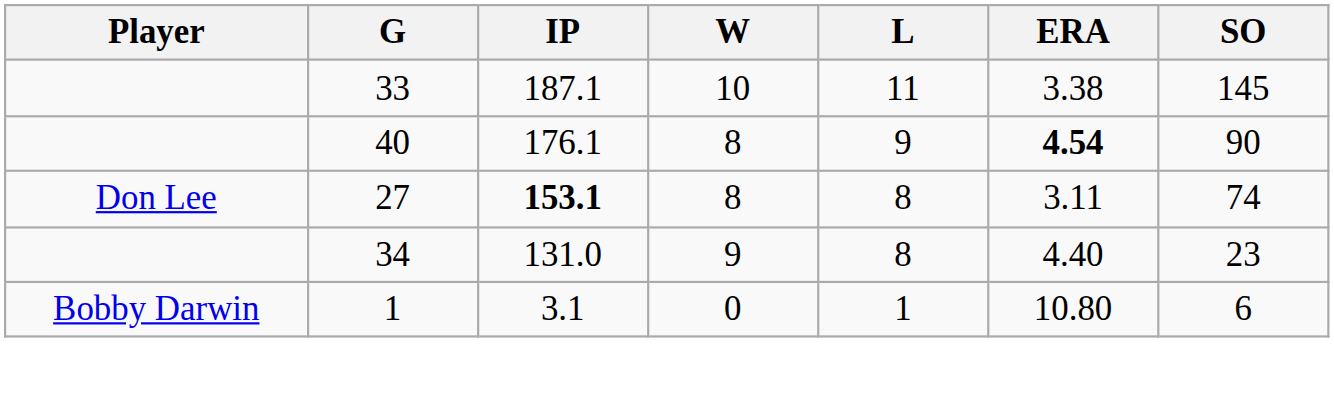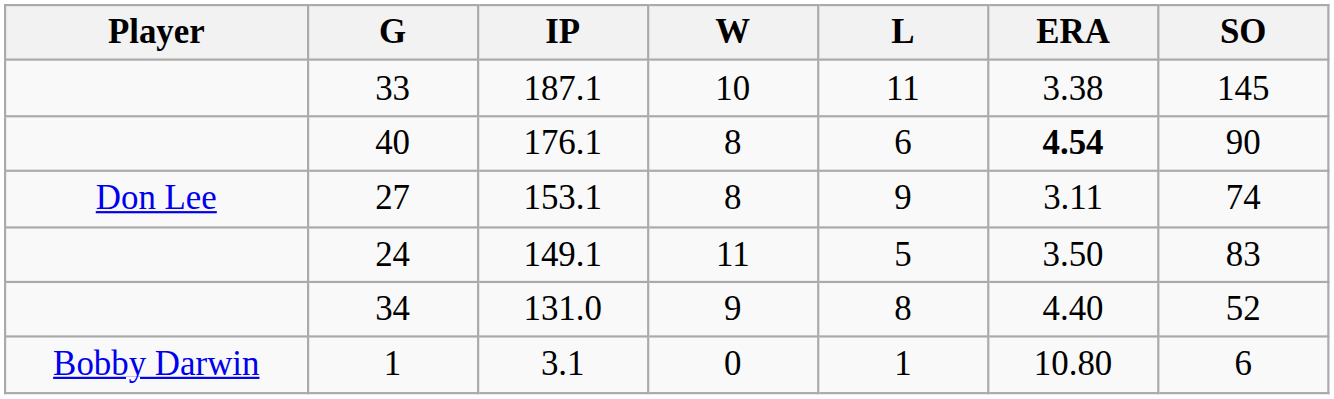40 | L: 9 -> 6
27 | IP: bold -> normal
27 | L: 8 -> 9
+ row: 24 | 149.1 | 11 | 5 | 3.50 | 83
34 | SO: 23 -> 52
